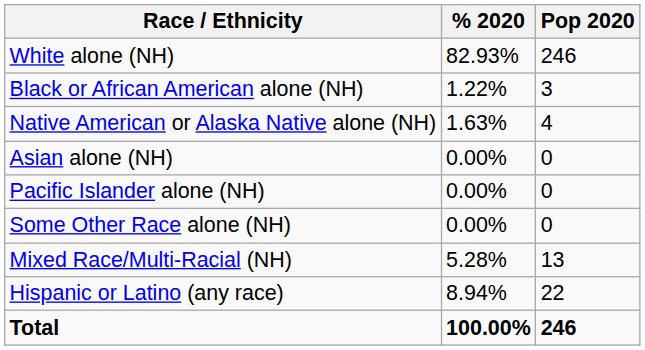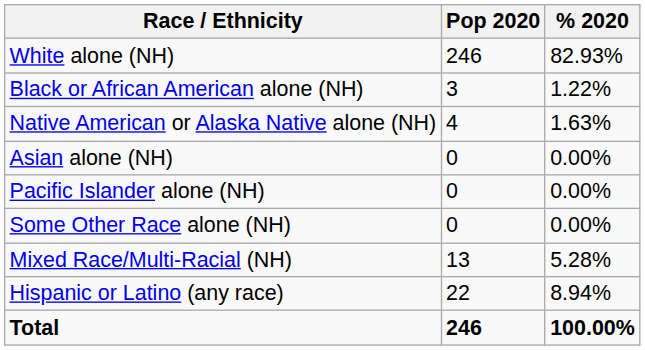columns swapped: Pop 2020 <-> % 2020
